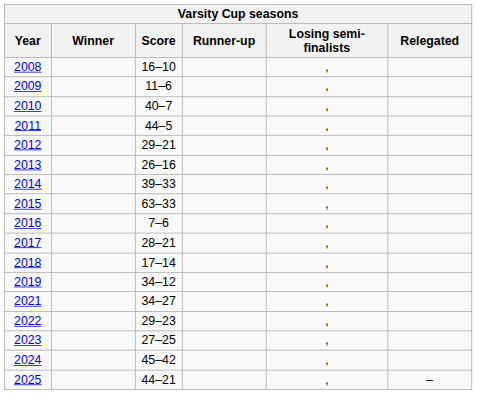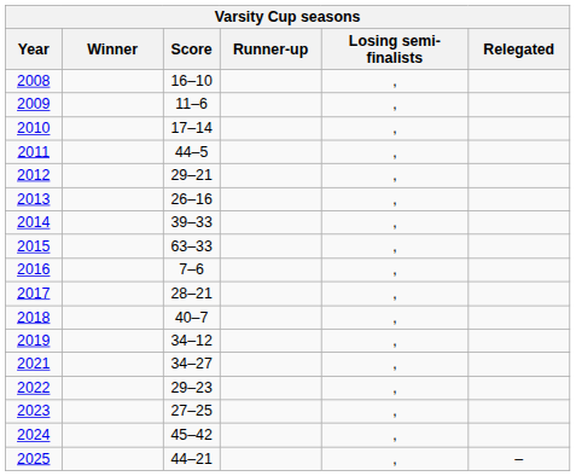2010 | Score: 40–7 -> 17–14
2018 | Score: 17–14 -> 40–7
